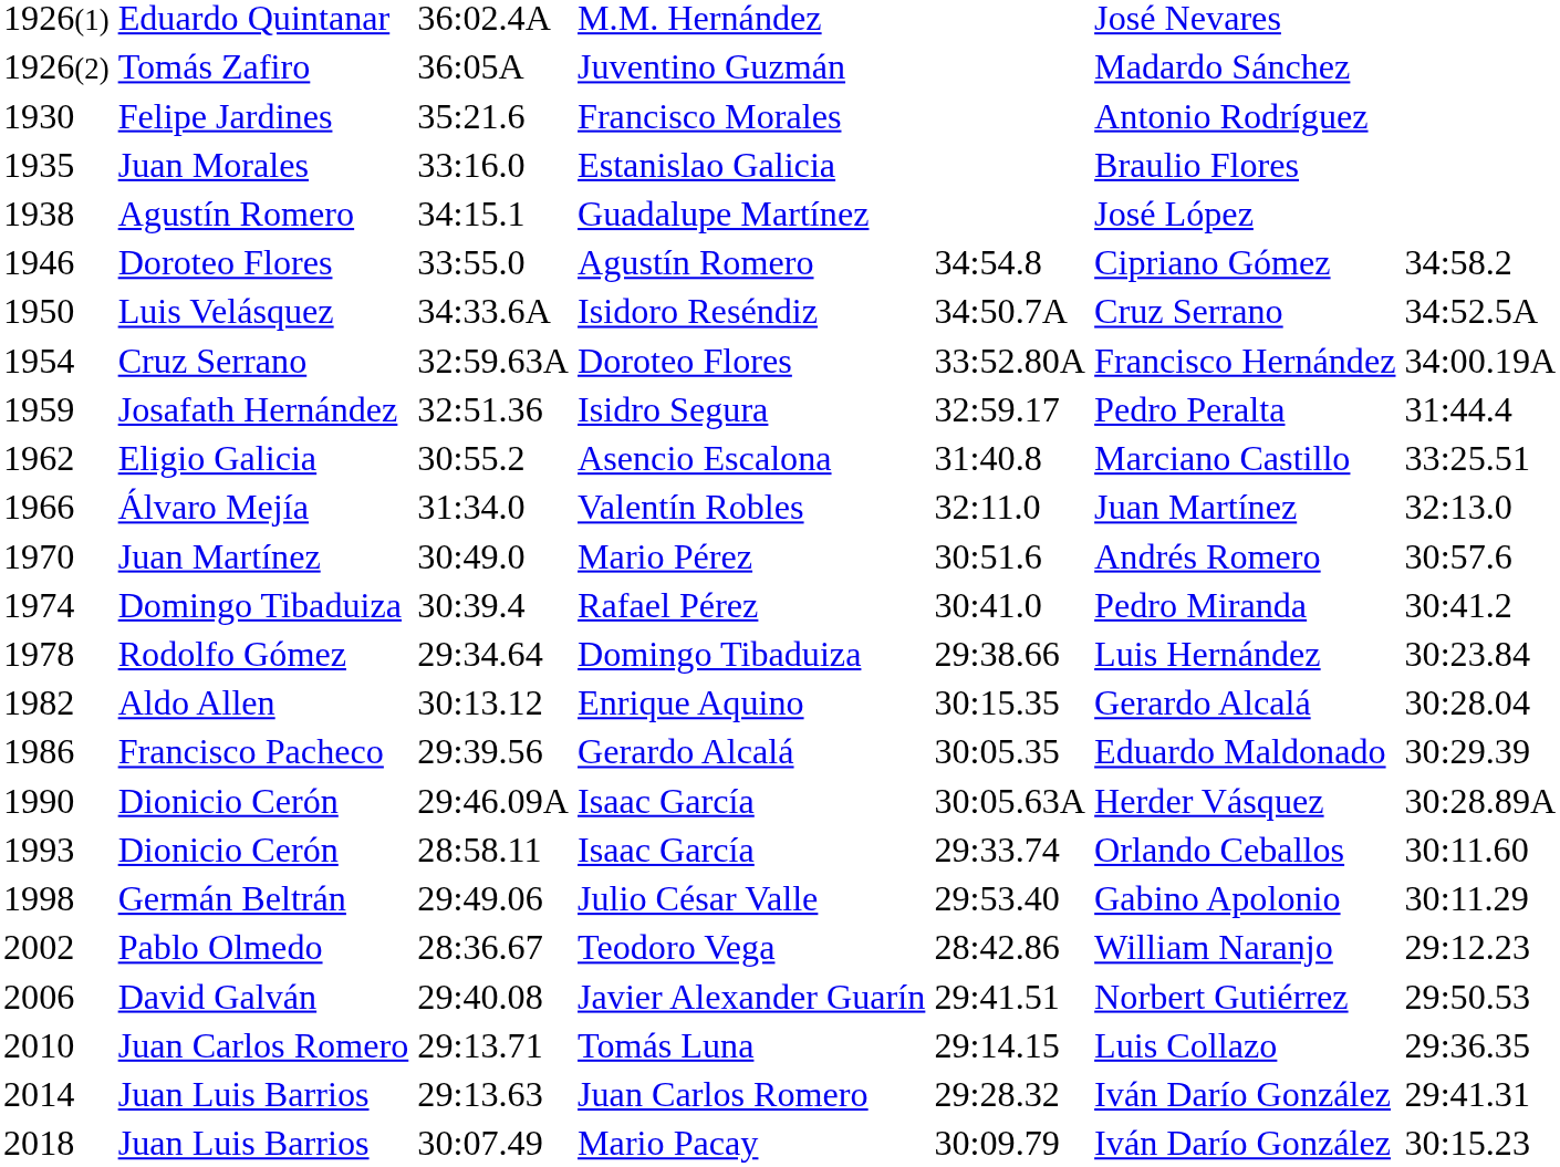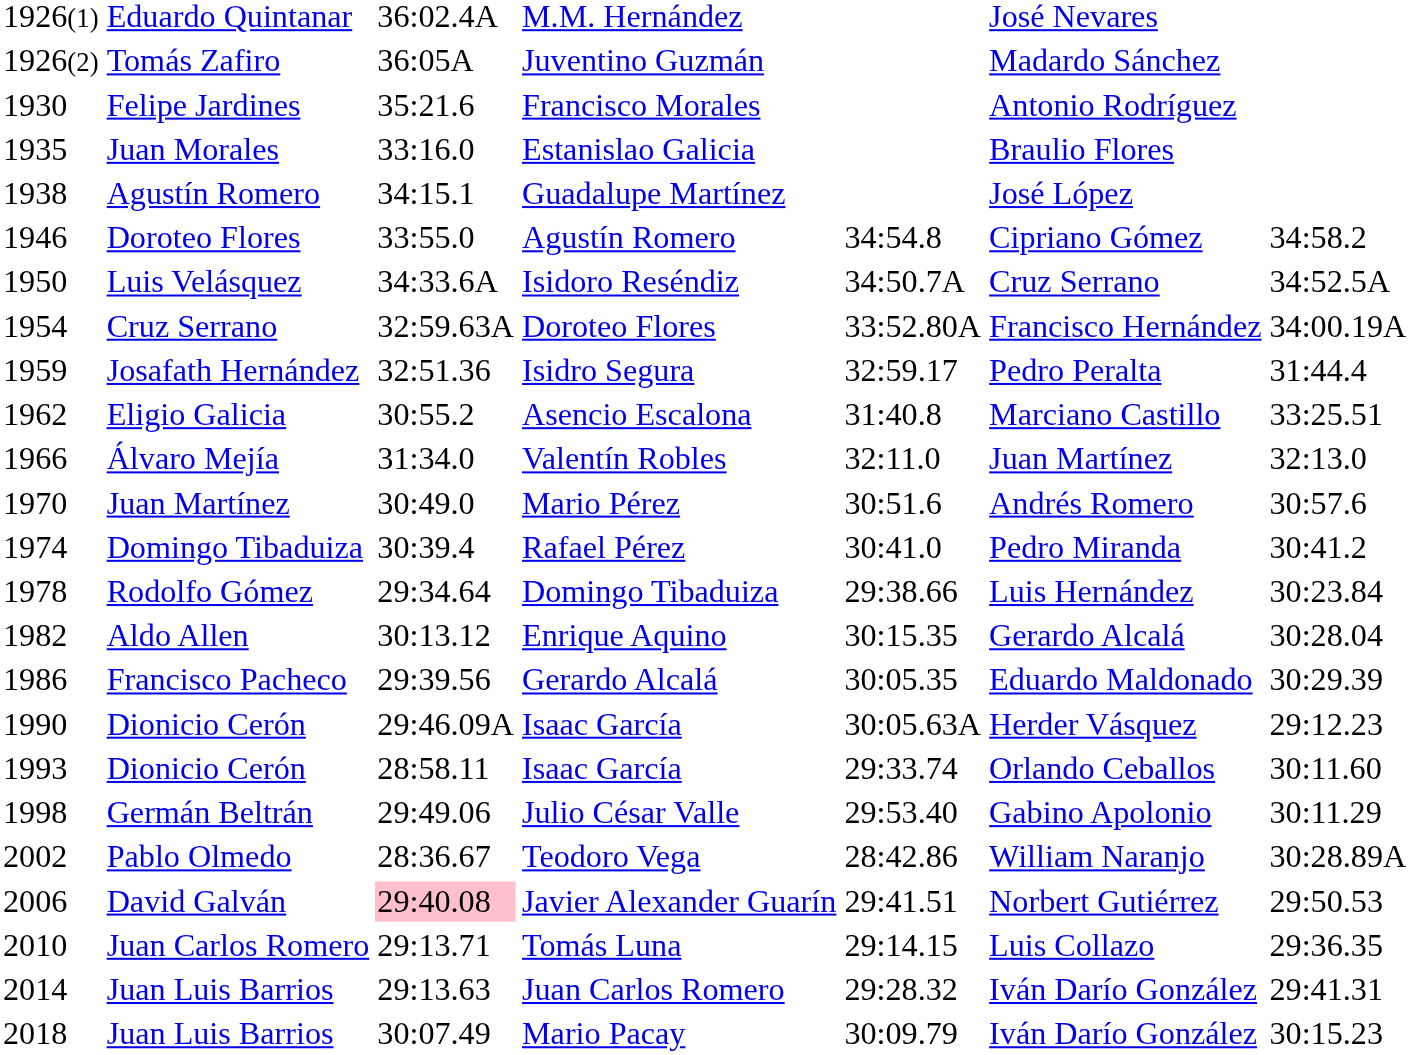1990 / Isaac García | column 7: 30:28.89A -> 29:12.23
Teodoro Vega | column 7: 29:12.23 -> 30:28.89A
Javier Alexander Guarín | column 3: no background -> pink background
